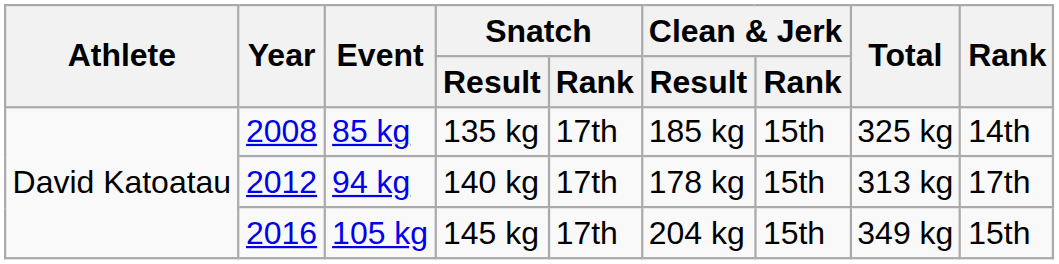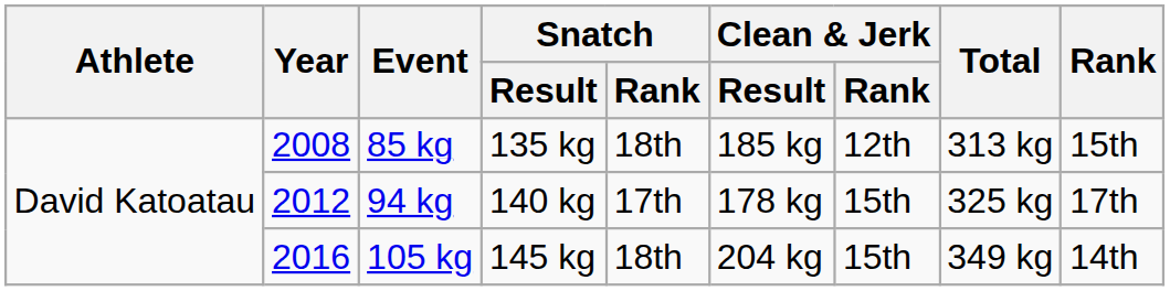85 kg | Snatch / Rank: 17th -> 18th
85 kg | Clean & Jerk / Rank: 15th -> 12th
85 kg | Total: 325 kg -> 313 kg
85 kg | Rank: 14th -> 15th
94 kg | Total: 313 kg -> 325 kg
105 kg | Snatch / Rank: 17th -> 18th
105 kg | Rank: 15th -> 14th
